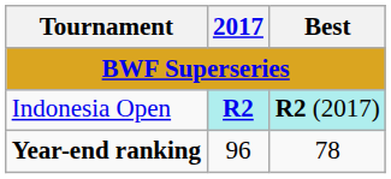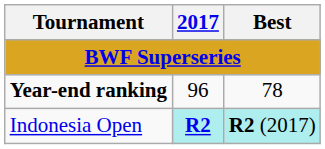rows swapped: Indonesia Open <-> Year-end ranking
